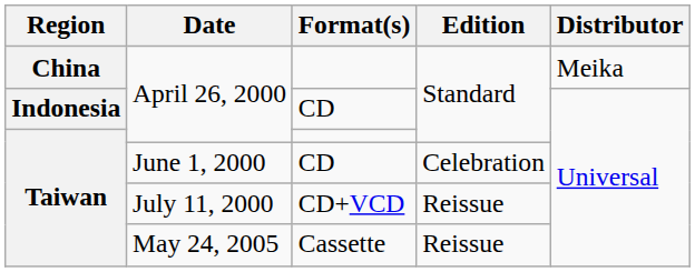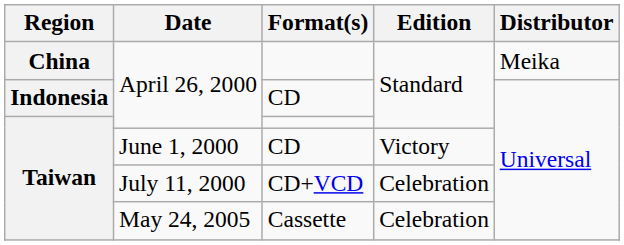June 1, 2000 | Edition: Celebration -> Victory
July 11, 2000 | Edition: Reissue -> Celebration
May 24, 2005 | Edition: Reissue -> Celebration
